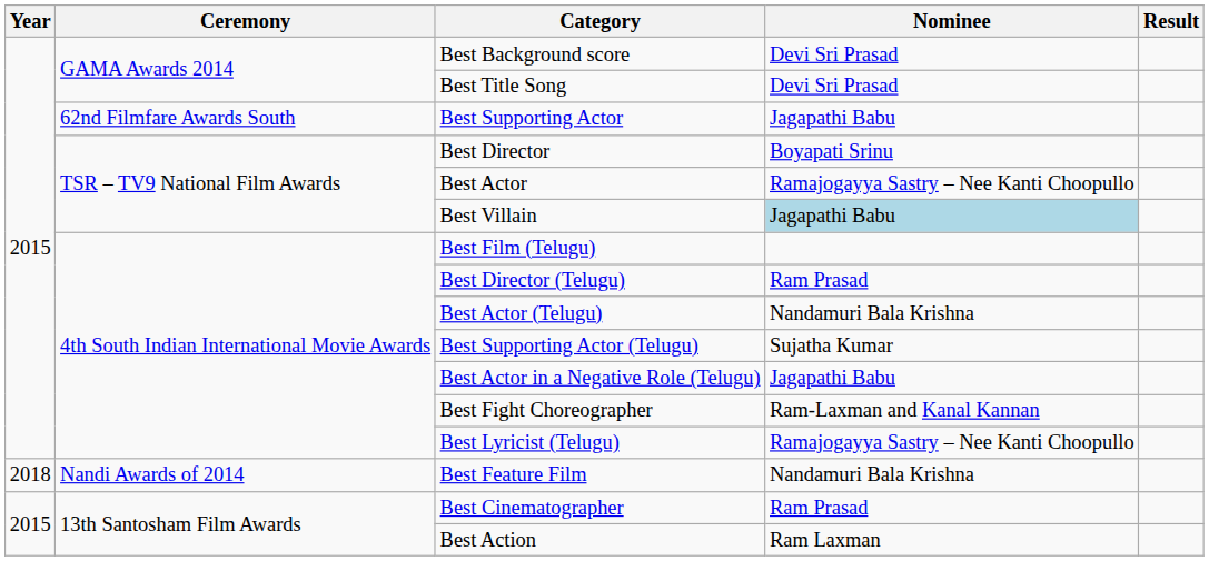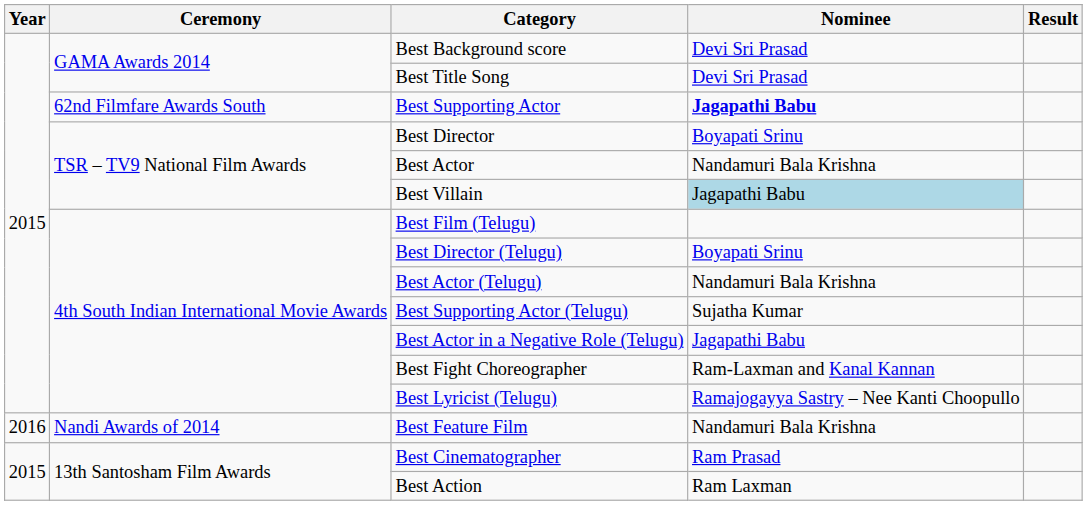Best Supporting Actor | Nominee: normal -> bold
Best Actor | Nominee: Ramajogayya Sastry – Nee Kanti Choopullo -> Nandamuri Bala Krishna
Best Director (Telugu) | Nominee: Ram Prasad -> Boyapati Srinu
Best Feature Film | Year: 2018 -> 2016
